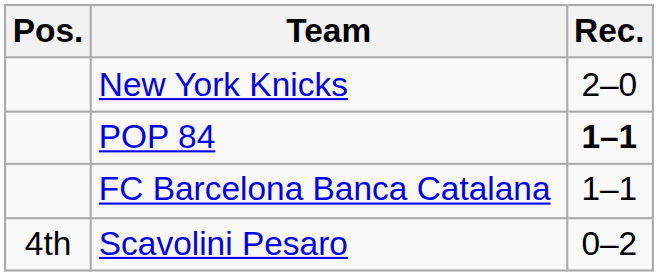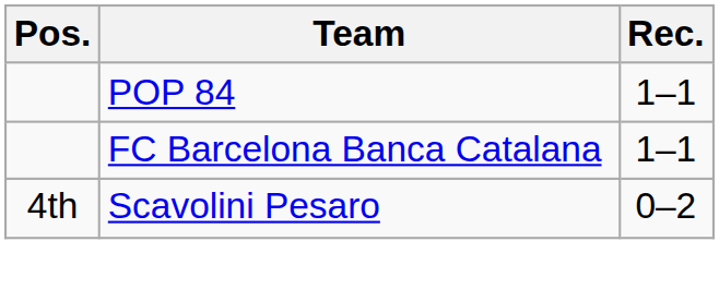- row: New York Knicks | 2–0
POP 84 | Rec.: bold -> normal
